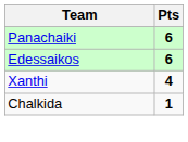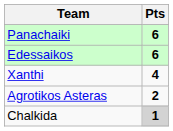+ row: Agrotikos Asteras | 2
Chalkida | Pts: no background -> lightgrey background
